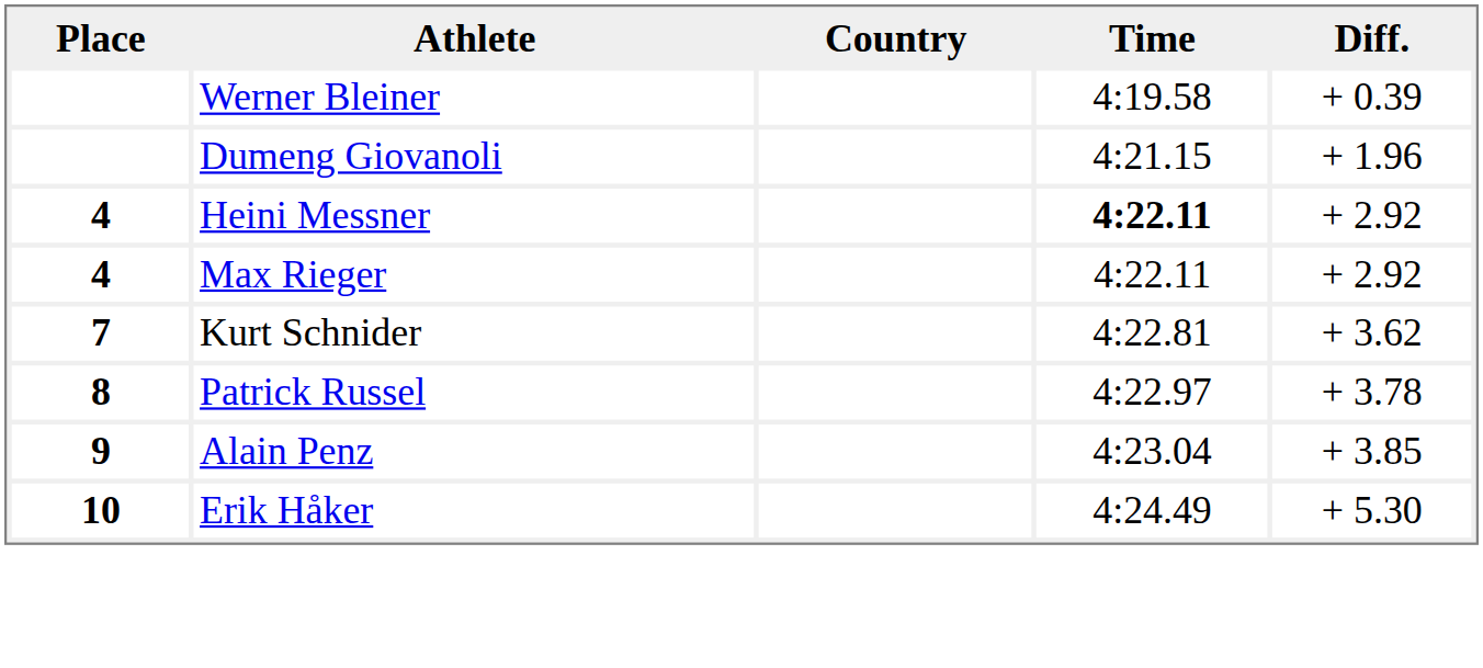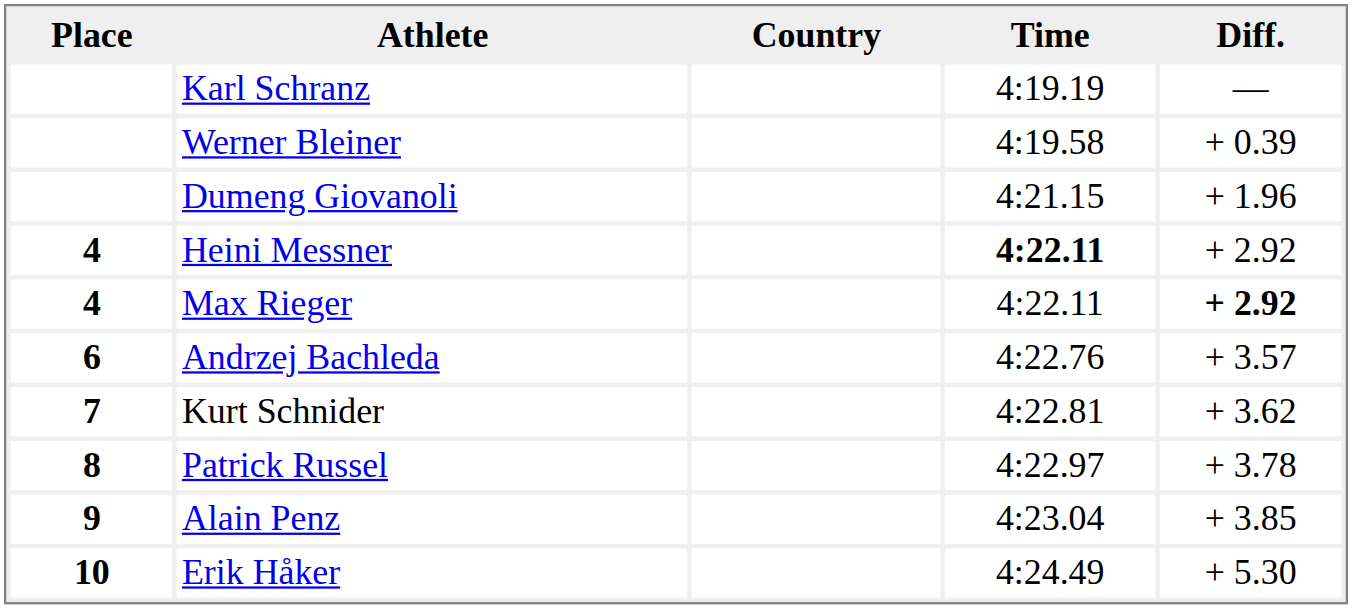+ row: Karl Schranz | 4:19.19 | —
Max Rieger | Diff.: normal -> bold
+ row: 6 | Andrzej Bachleda | 4:22.76 | + 3.57
